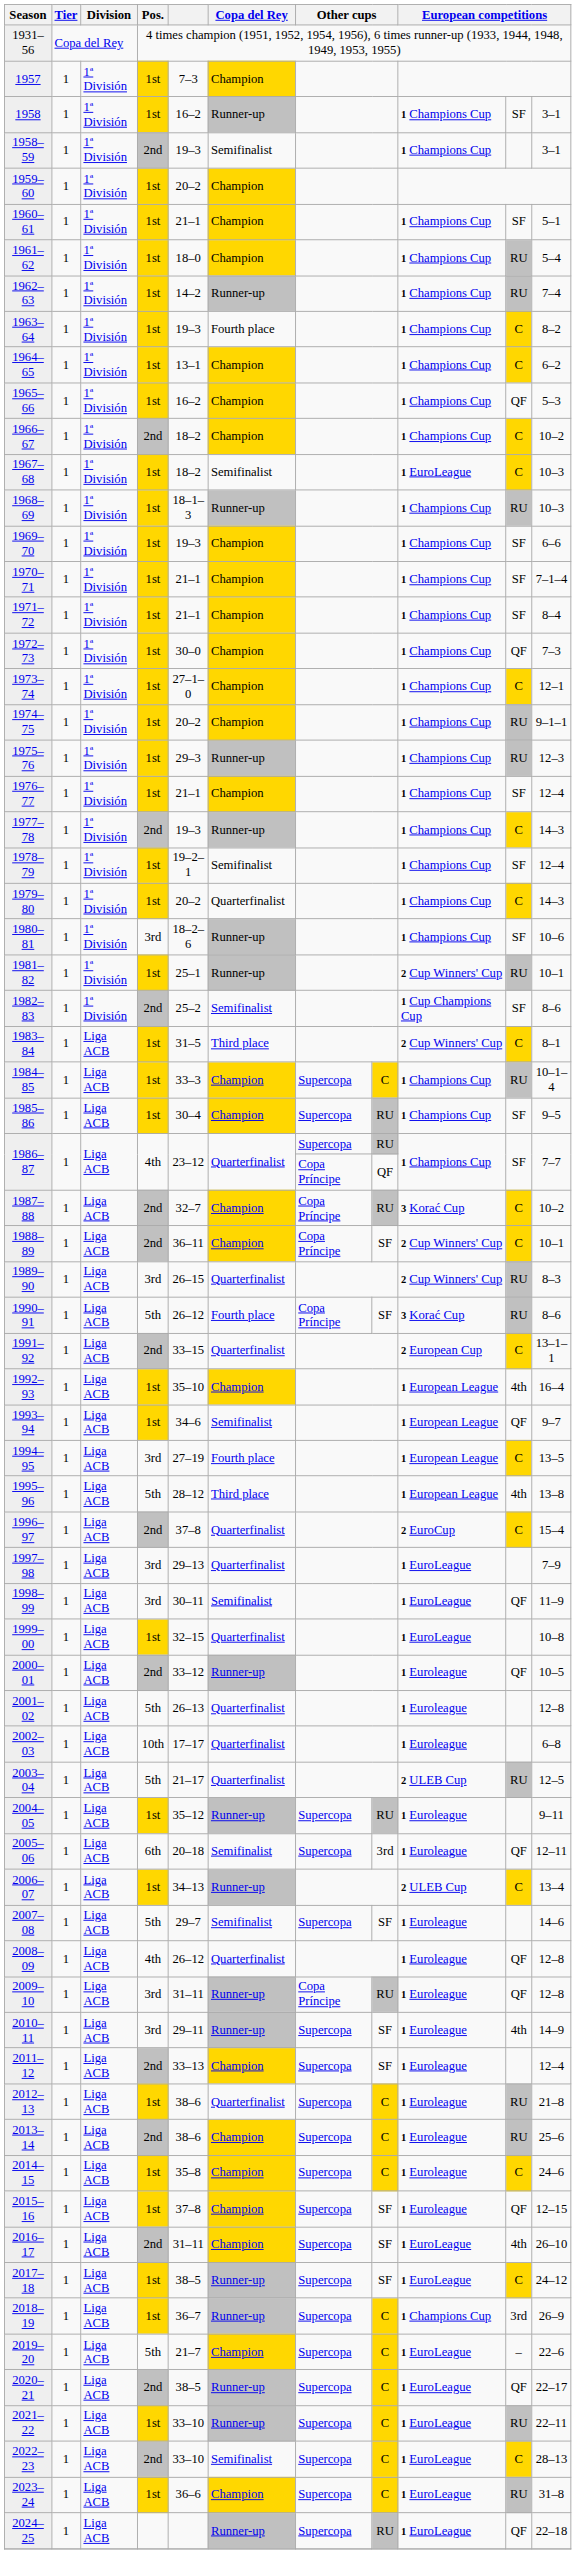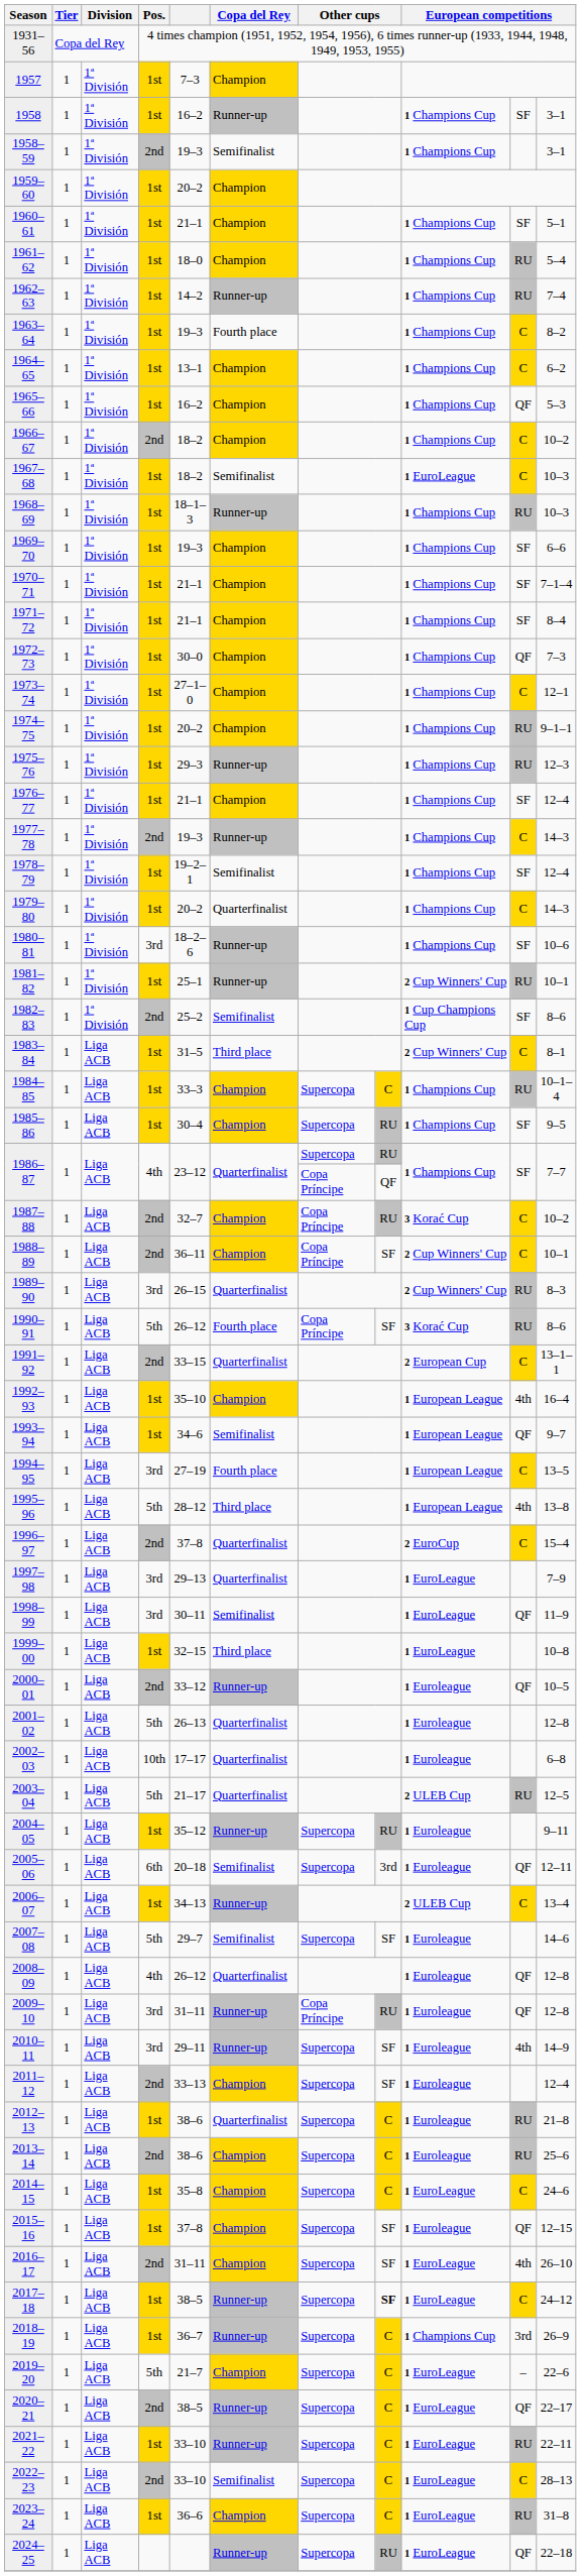1999–00 | Copa del Rey: Quarterfinalist -> Third place
2014–15 | column 9: 1 Euroleague -> 1 EuroLeague
2017–18 | column 8: normal -> bold
